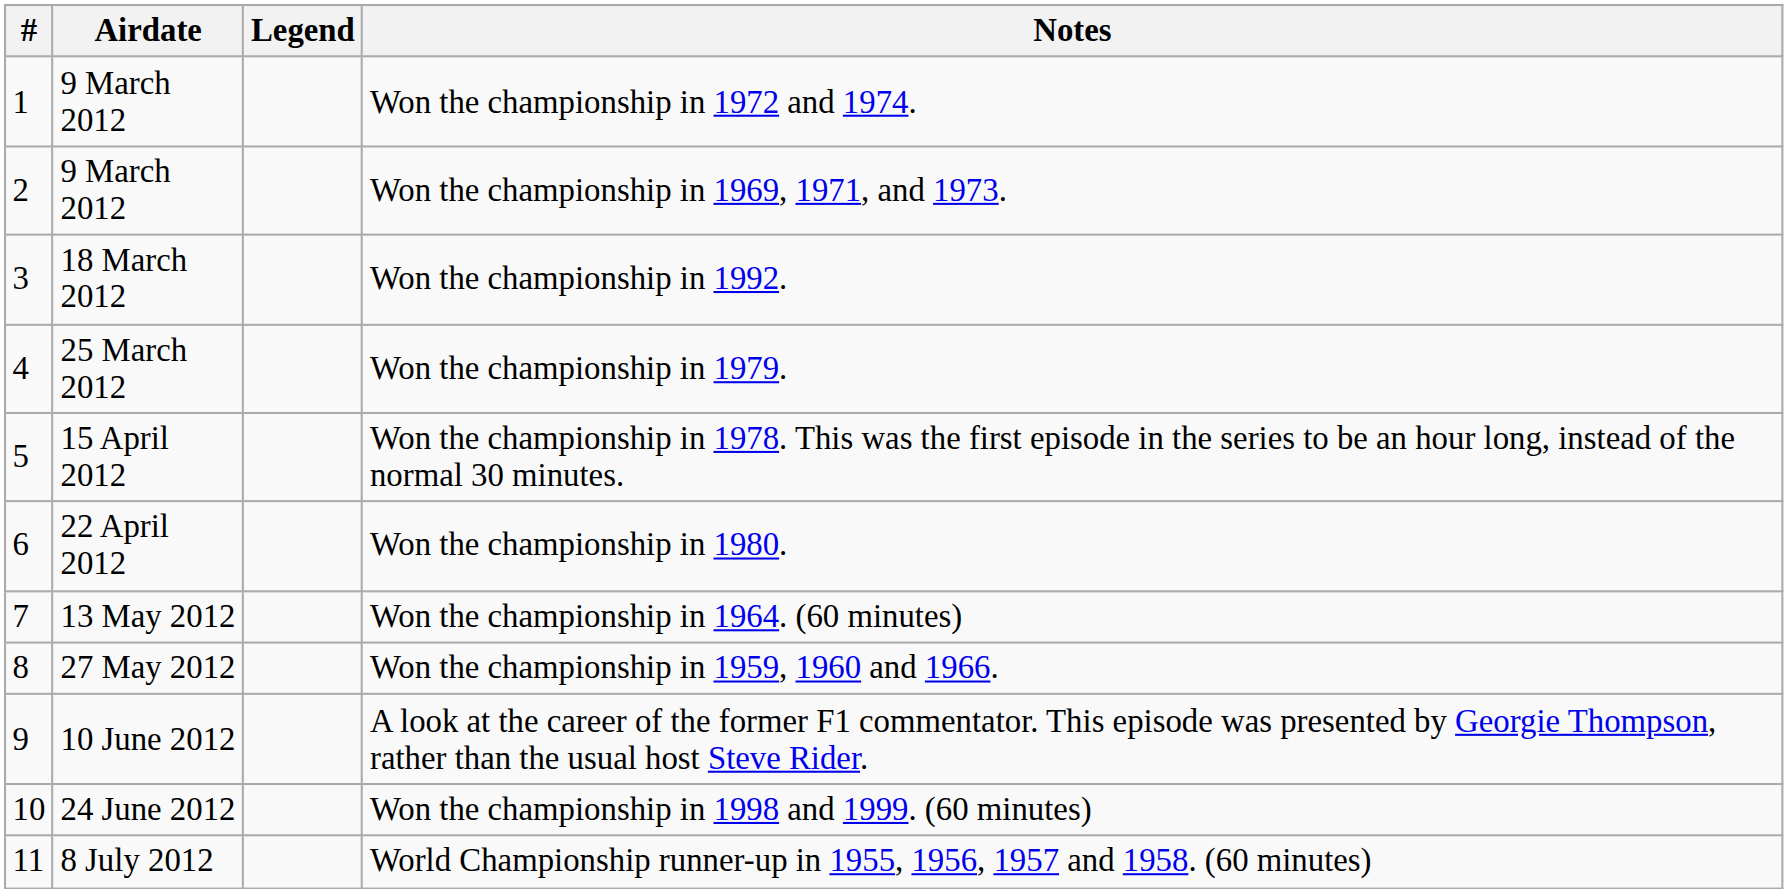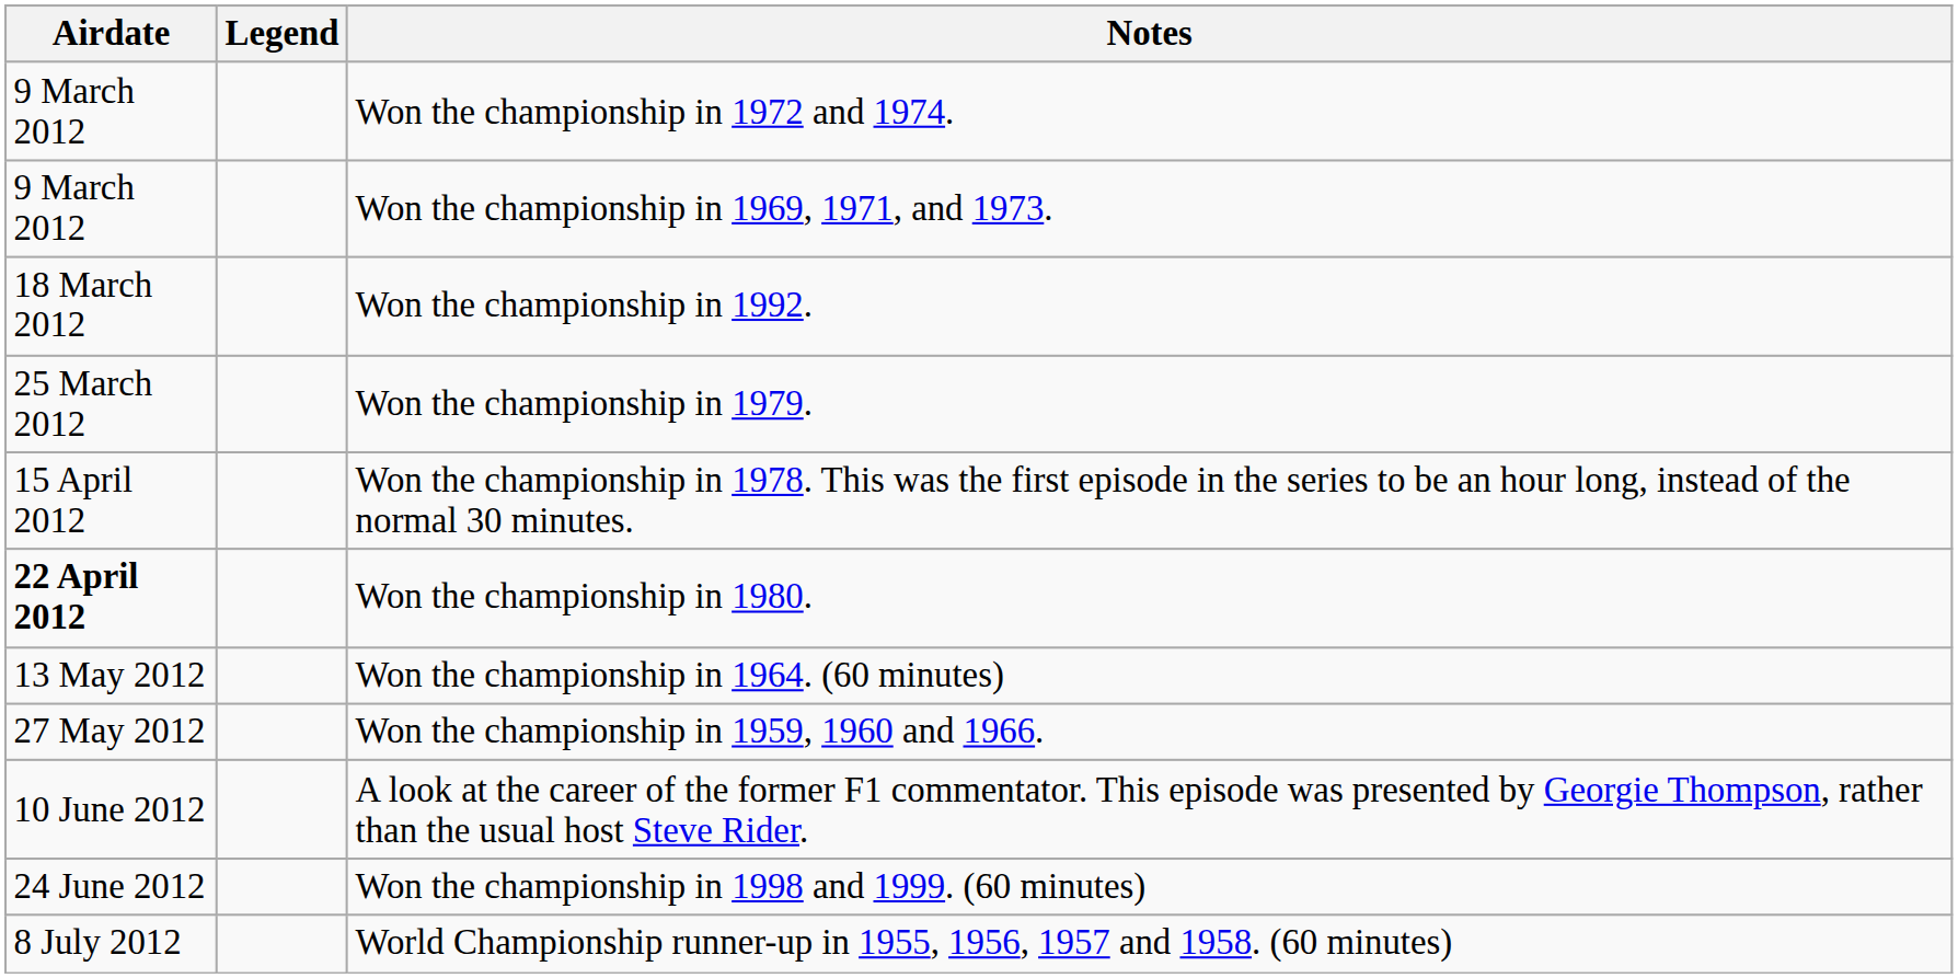- column: # | 1 | 2 | 3 | 4 | 5 | 6 | 7 | 8 | 9 | 10 | 11
Won the championship in 1980. | Airdate: normal -> bold
